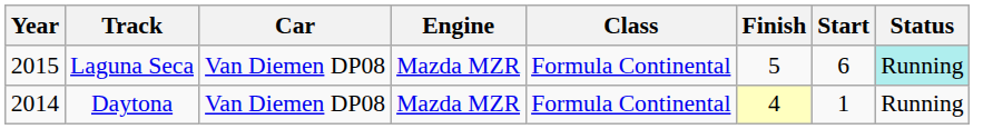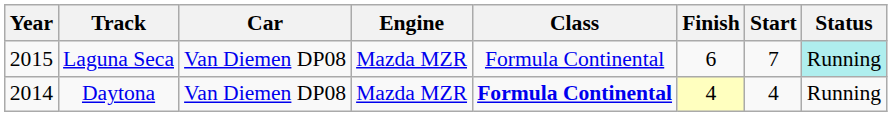Laguna Seca | Finish: 5 -> 6
Laguna Seca | Start: 6 -> 7
Daytona | Class: normal -> bold
Daytona | Start: 1 -> 4
